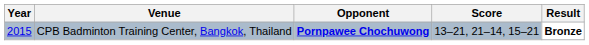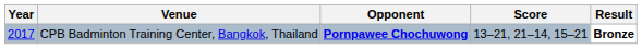CPB Badminton Training Center, Bangkok, Thailand | Year: 2015 -> 2017
